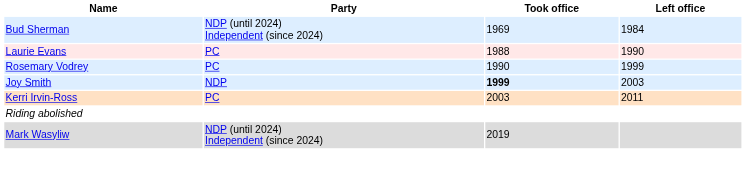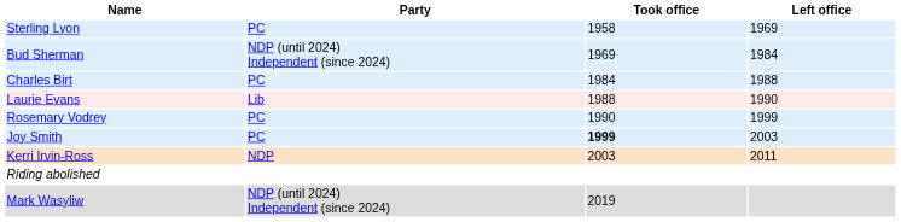+ row: Sterling Lyon | PC | 1958 | 1969
+ row: Charles Birt | PC | 1984 | 1988
Laurie Evans | Party: PC -> Lib
Joy Smith | Party: NDP -> PC
Kerri Irvin-Ross | Party: PC -> NDP
